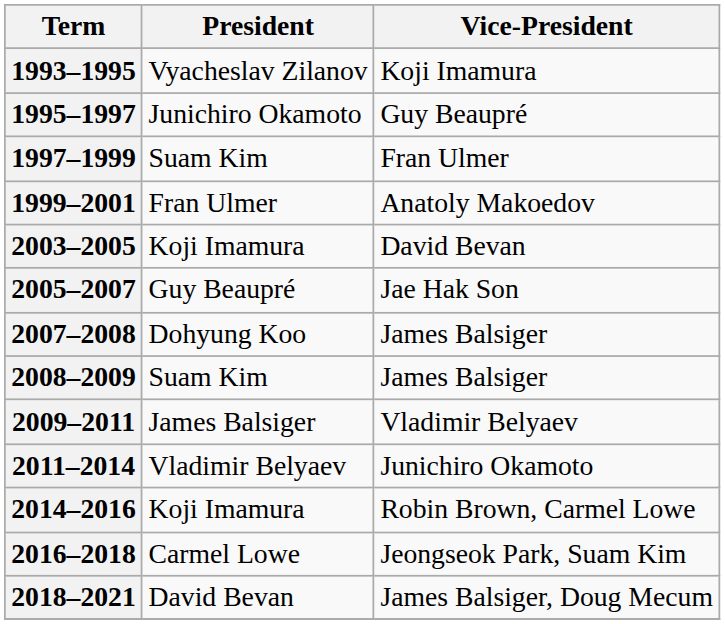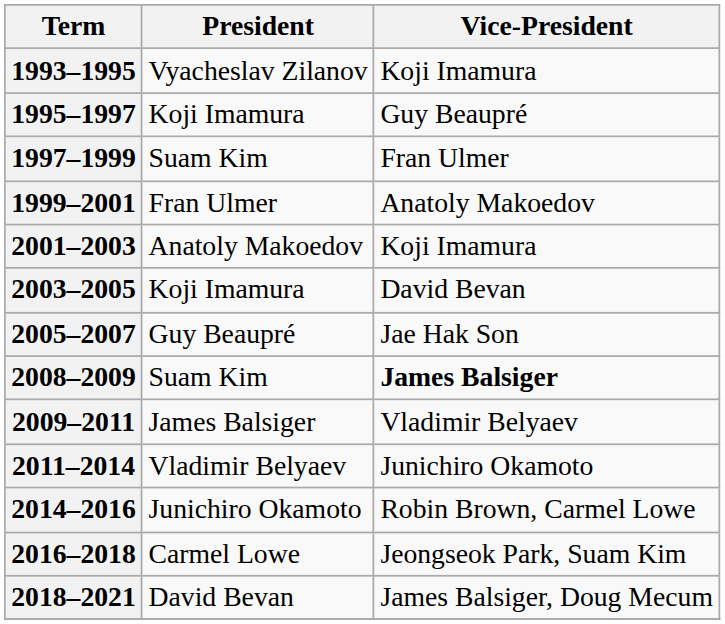1995–1997 | President: Junichiro Okamoto -> Koji Imamura
+ row: 2001–2003 | Anatoly Makoedov | Koji Imamura
- row: 2007–2008 | Dohyung Koo | James Balsiger
2008–2009 | Vice-President: normal -> bold
2014–2016 | President: Koji Imamura -> Junichiro Okamoto
